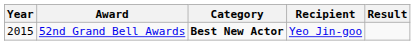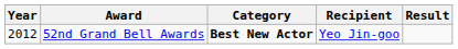52nd Grand Bell Awards | Year: 2015 -> 2012
